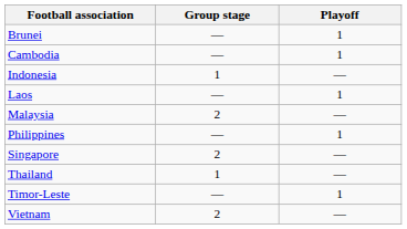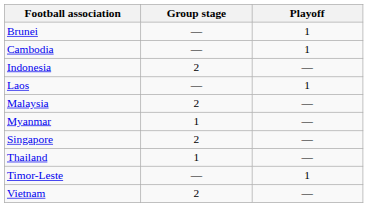Indonesia | Group stage: 1 -> 2
+ row: Myanmar | 1 | —
- row: Philippines | — | 1
